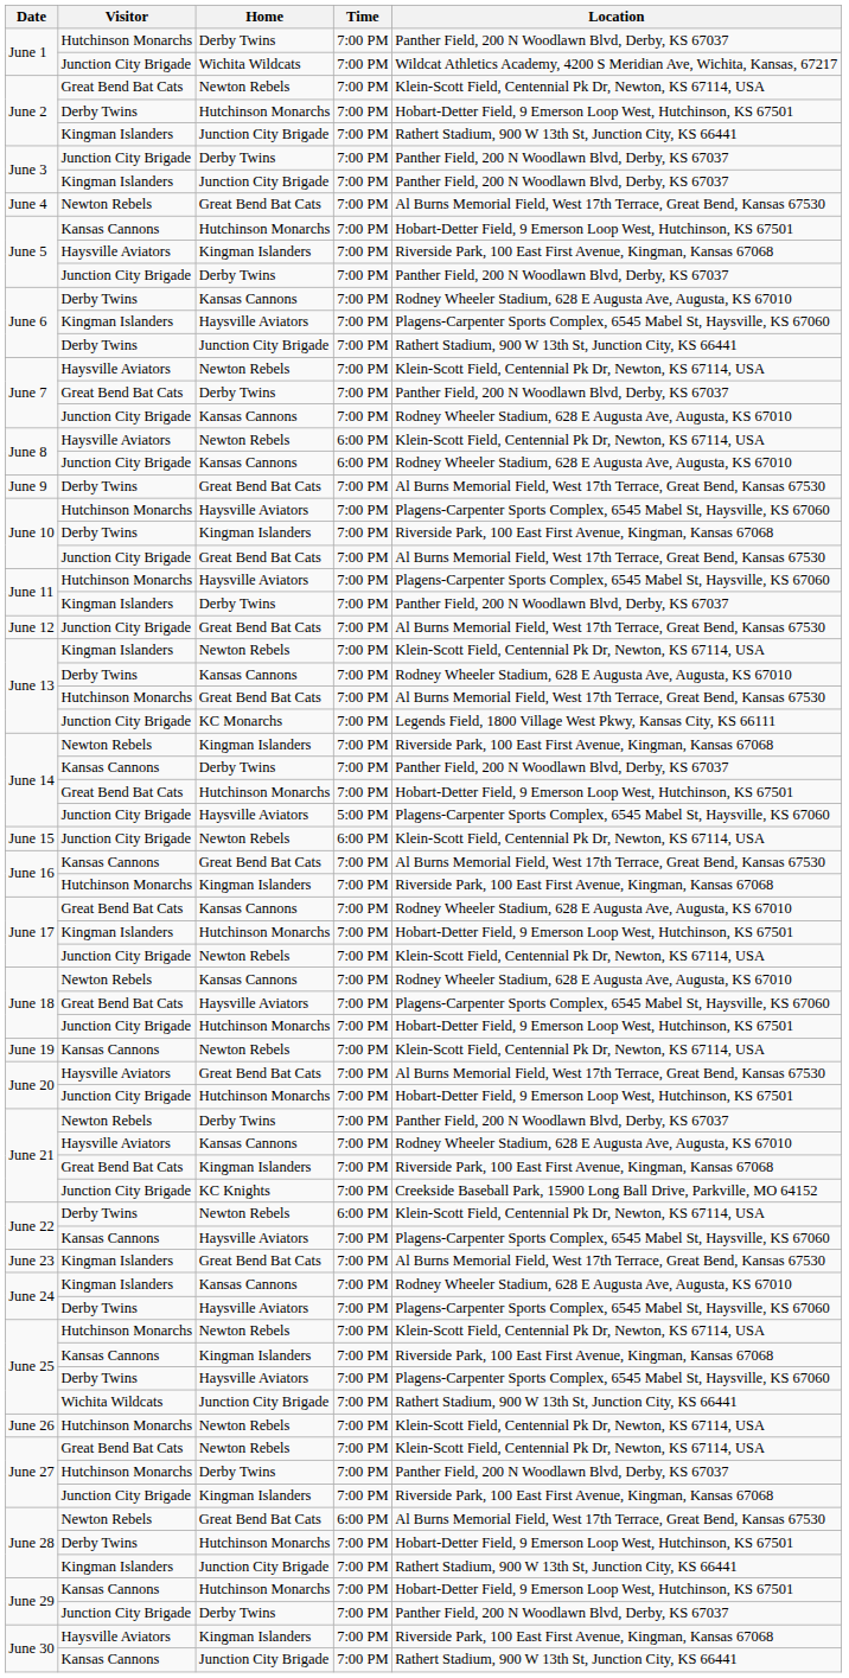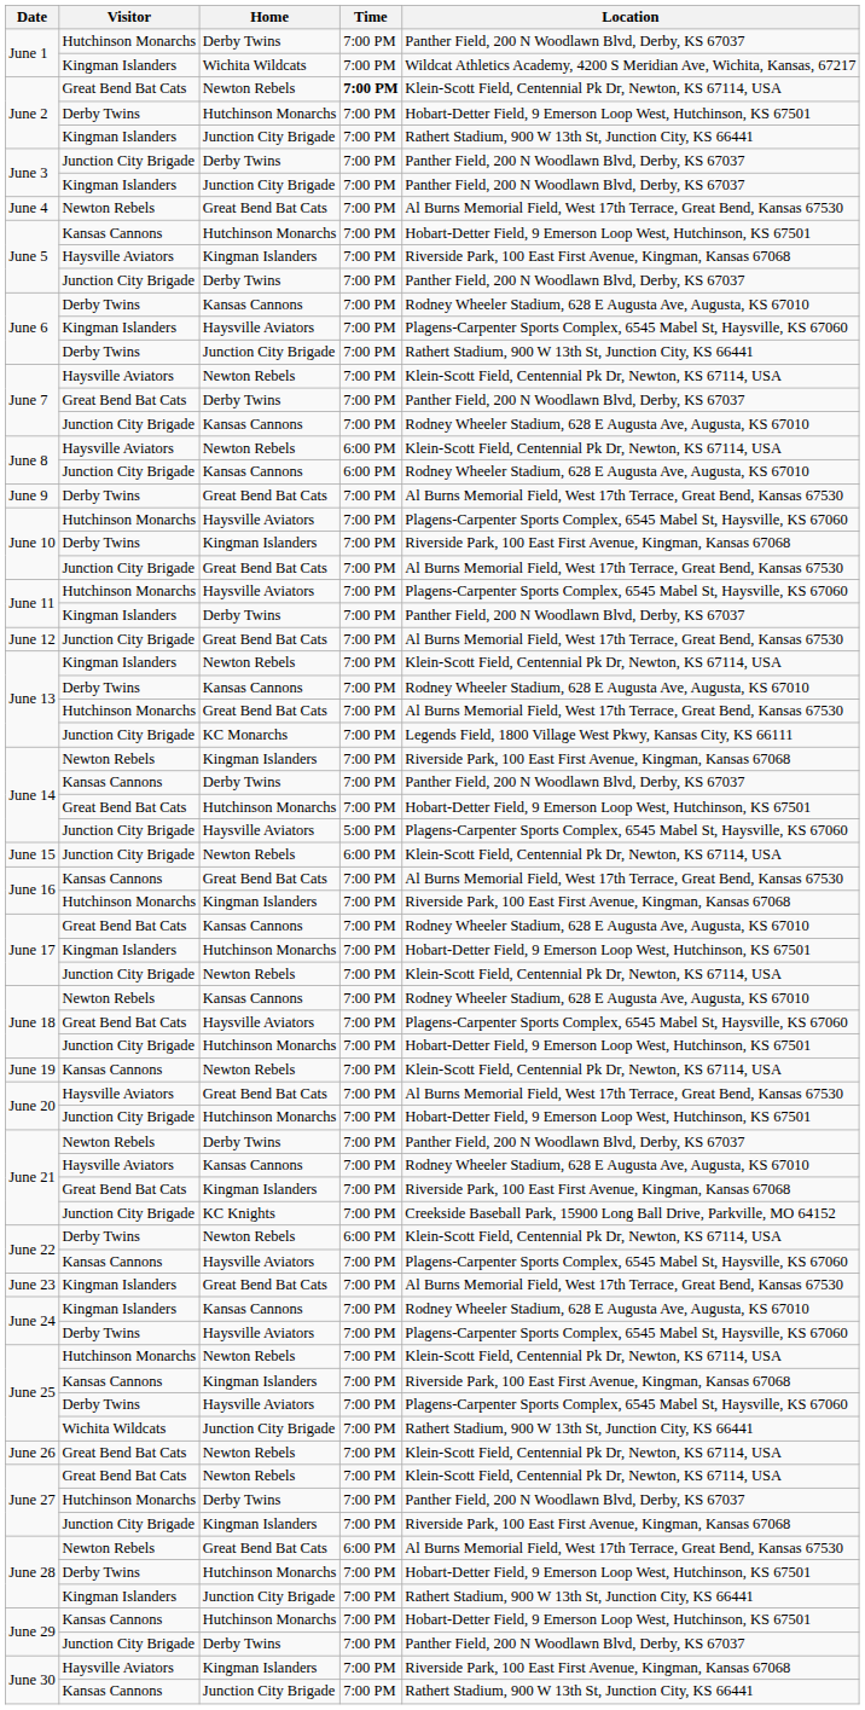June 1 / Wichita Wildcats | Visitor: Junction City Brigade -> Kingman Islanders
June 2 / Newton Rebels | Time: normal -> bold
June 26 | Visitor: Hutchinson Monarchs -> Great Bend Bat Cats
